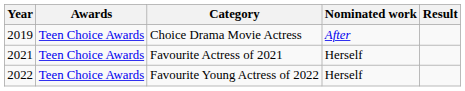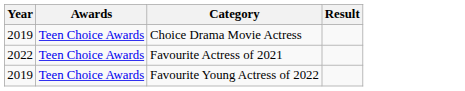- column: Nominated work | After | Herself | Herself
Favourite Actress of 2021 | Year: 2021 -> 2022
Favourite Young Actress of 2022 | Year: 2022 -> 2019
